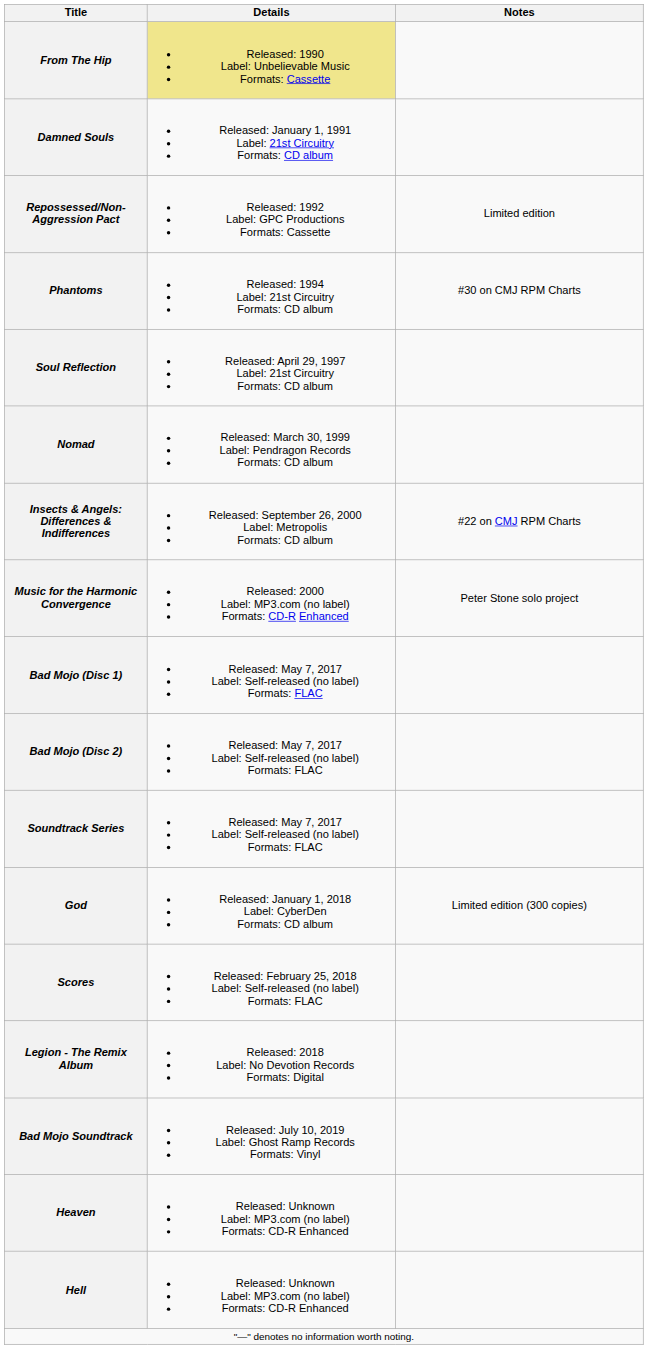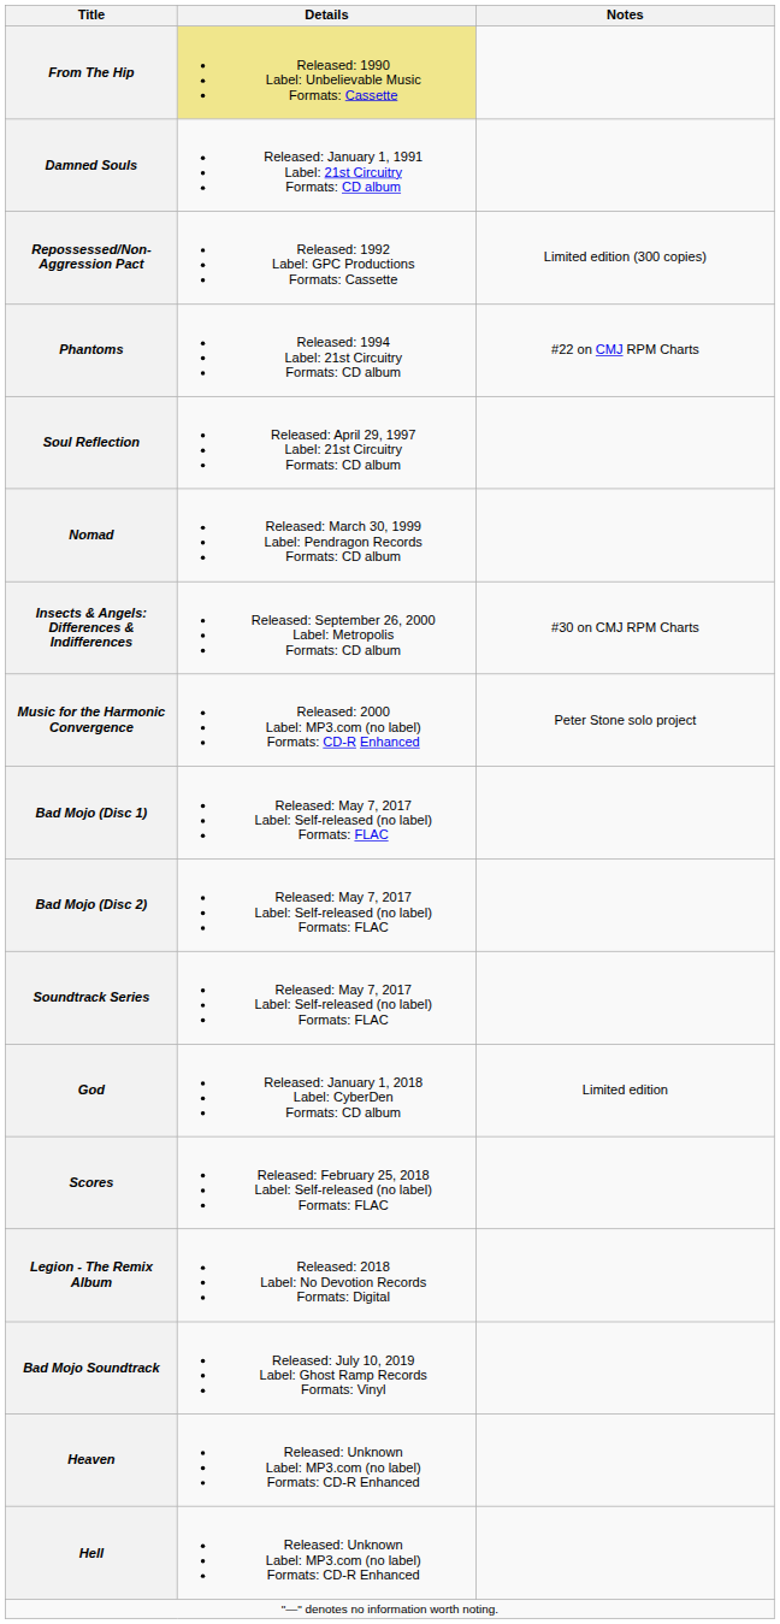Repossessed/Non-Aggression Pact | Notes: Limited edition -> Limited edition (300 copies)
Phantoms | Notes: #30 on CMJ RPM Charts -> #22 on CMJ RPM Charts
Insects & Angels: Differences & Indifferences | Notes: #22 on CMJ RPM Charts -> #30 on CMJ RPM Charts
God | Notes: Limited edition (300 copies) -> Limited edition
